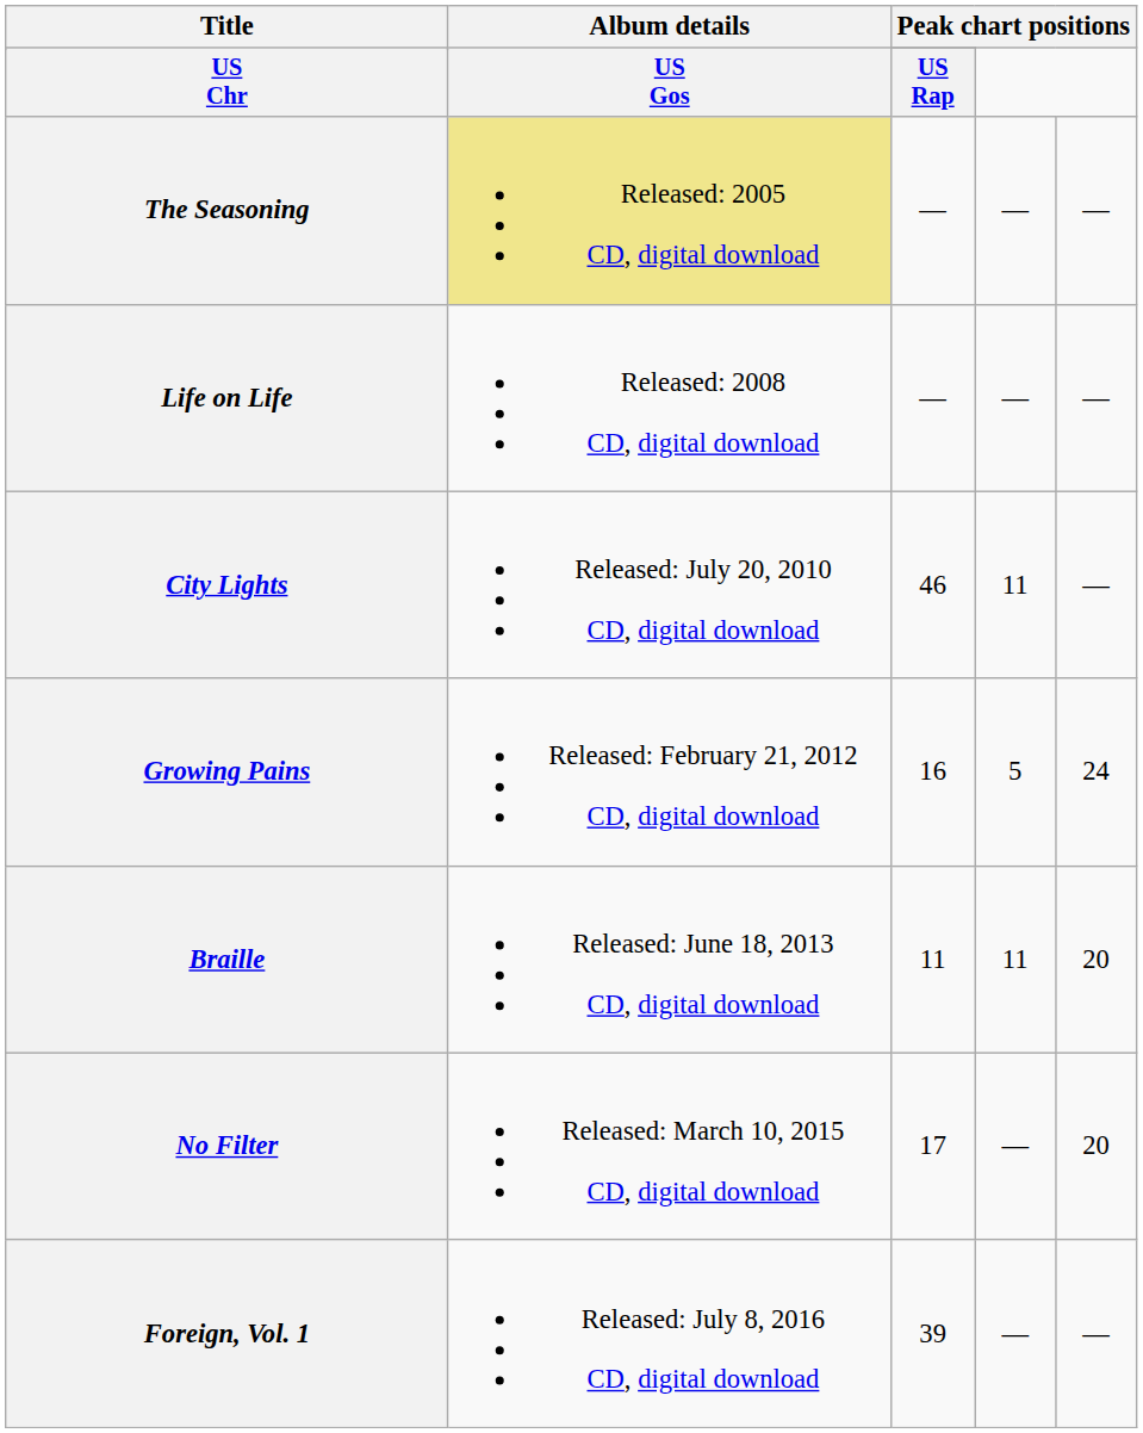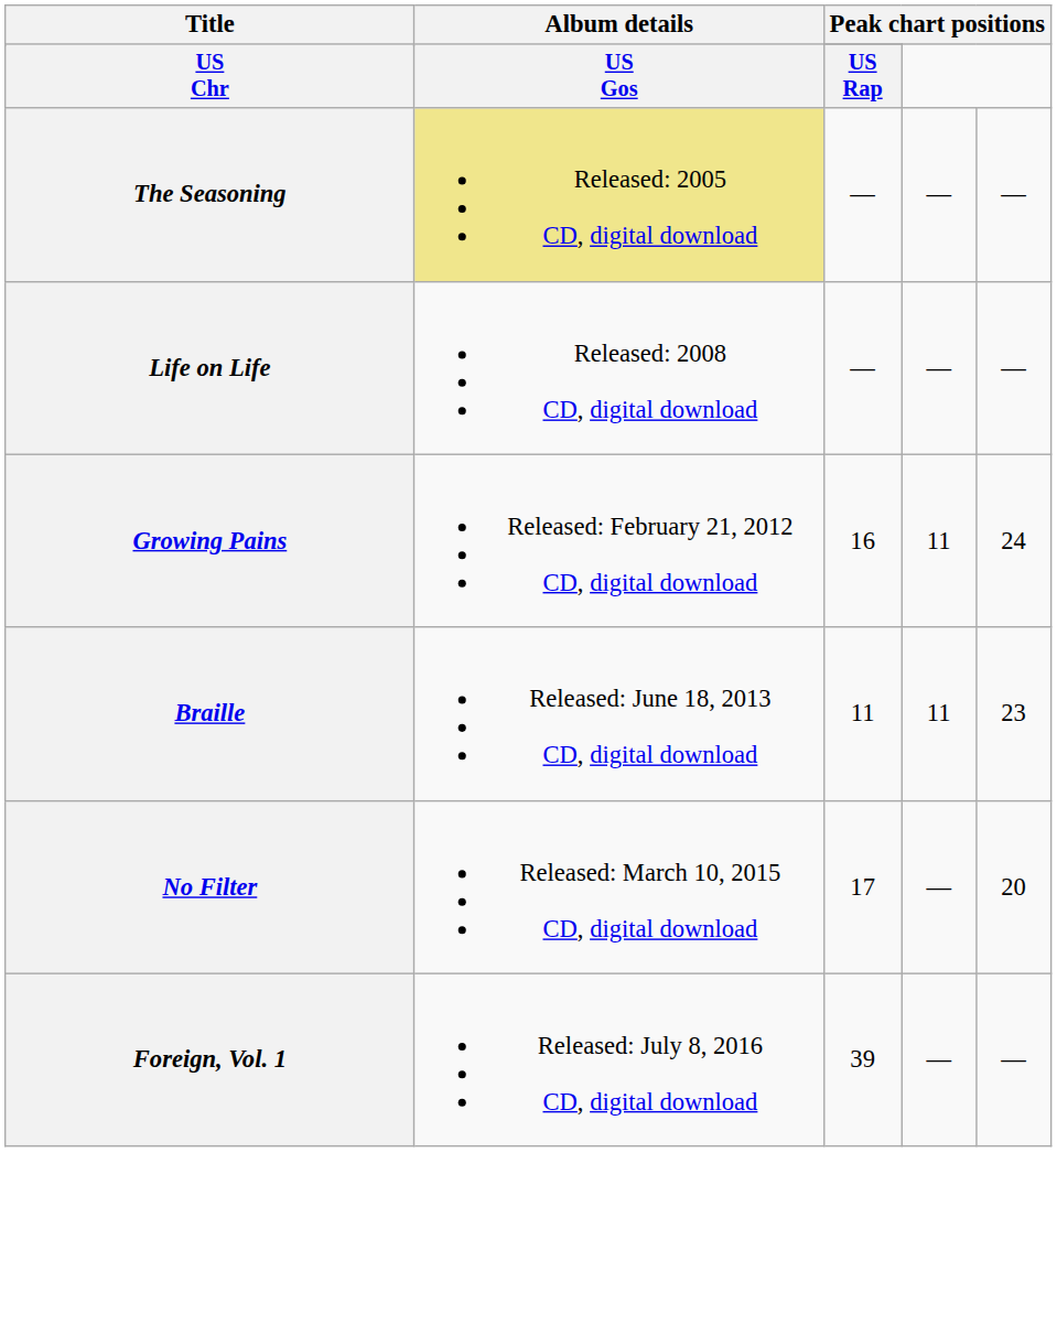- row: City Lights | Released: July 20, 2010 CD, digital download | 46 | 11 | —
Growing Pains | column 4: 5 -> 11
Braille | column 5: 20 -> 23
